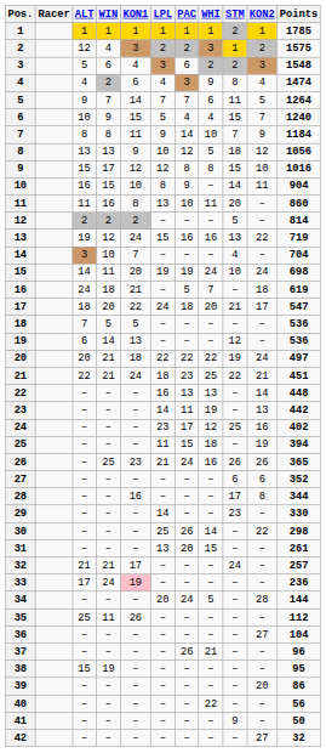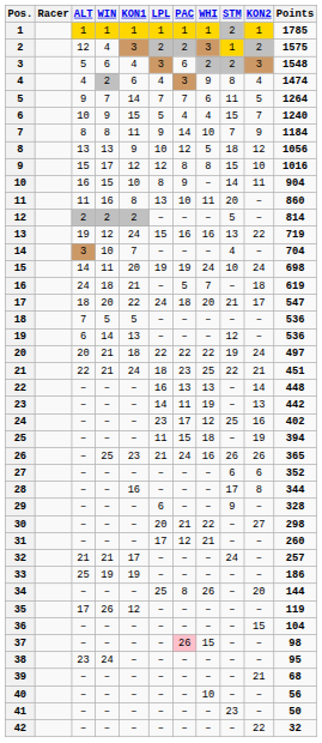29 | LPL: 14 -> 6
29 | STM: 23 -> 9
29 | Points: 330 -> 328
30 | LPL: 25 -> 20
30 | PAC: 26 -> 21
30 | WHI: 14 -> 22
30 | KON2: 22 -> 27
31 | LPL: 13 -> 17
31 | PAC: 20 -> 12
31 | WHI: 15 -> 21
31 | Points: 261 -> 260
33 | ALT: 17 -> 25
33 | WIN: 24 -> 19
33 | KON1: pink background -> no background
33 | Points: 236 -> 186
34 | LPL: 20 -> 25
34 | PAC: 24 -> 8
34 | WHI: 5 -> 26
34 | KON2: 28 -> 20
35 | ALT: 25 -> 17
35 | WIN: 11 -> 26
35 | KON1: 26 -> 12
35 | Points: 112 -> 119
36 | KON2: 27 -> 15
37 | PAC: no background -> pink background
37 | WHI: 21 -> 15
37 | Points: 96 -> 98
38 | ALT: 15 -> 23
38 | WIN: 19 -> 24
39 | KON2: 20 -> 21
39 | Points: 86 -> 68
40 | WHI: 22 -> 10
41 | STM: 9 -> 23
42 | KON2: 27 -> 22
